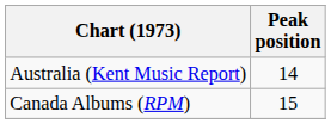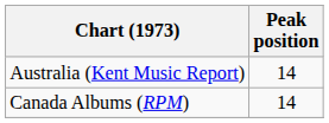Canada Albums (RPM) | Peak position: 15 -> 14
